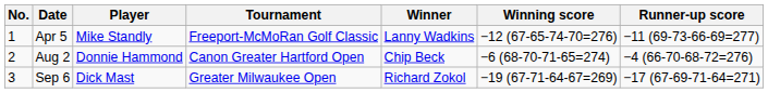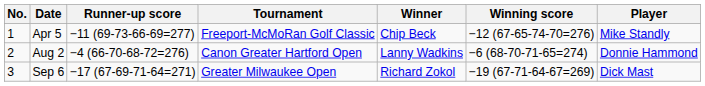columns swapped: Player <-> Runner-up score
Apr 5 | Winner: Lanny Wadkins -> Chip Beck
Aug 2 | Winner: Chip Beck -> Lanny Wadkins
